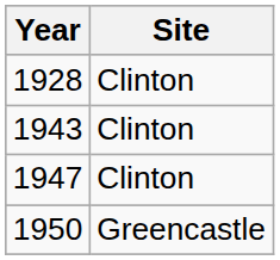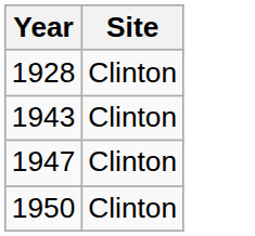1950 | Site: Greencastle -> Clinton
